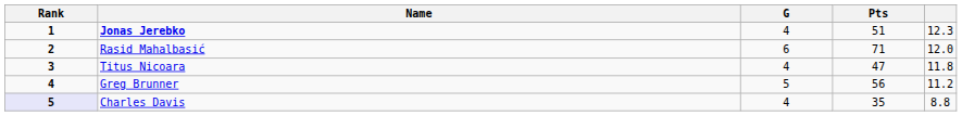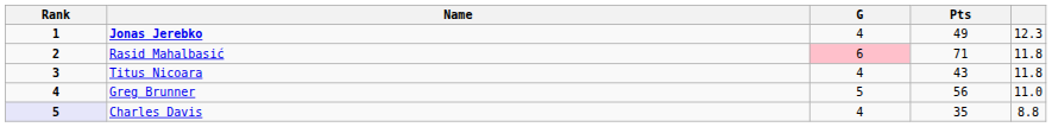Jonas Jerebko | Pts: 51 -> 49
Rasid Mahalbasić | G: no background -> pink background
Rasid Mahalbasić | column 5: 12.0 -> 11.8
Titus Nicoara | Pts: 47 -> 43
Greg Brunner | column 5: 11.2 -> 11.0
